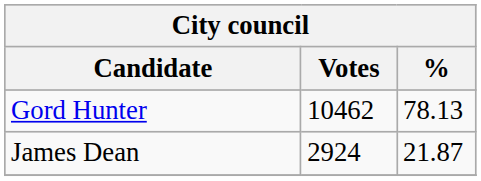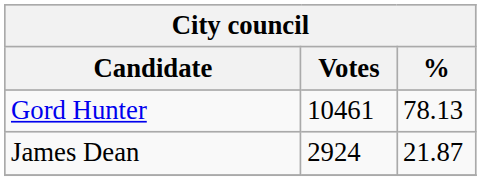Gord Hunter | Votes: 10462 -> 10461
